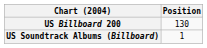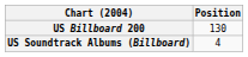US Soundtrack Albums (Billboard) | Position: 1 -> 4
